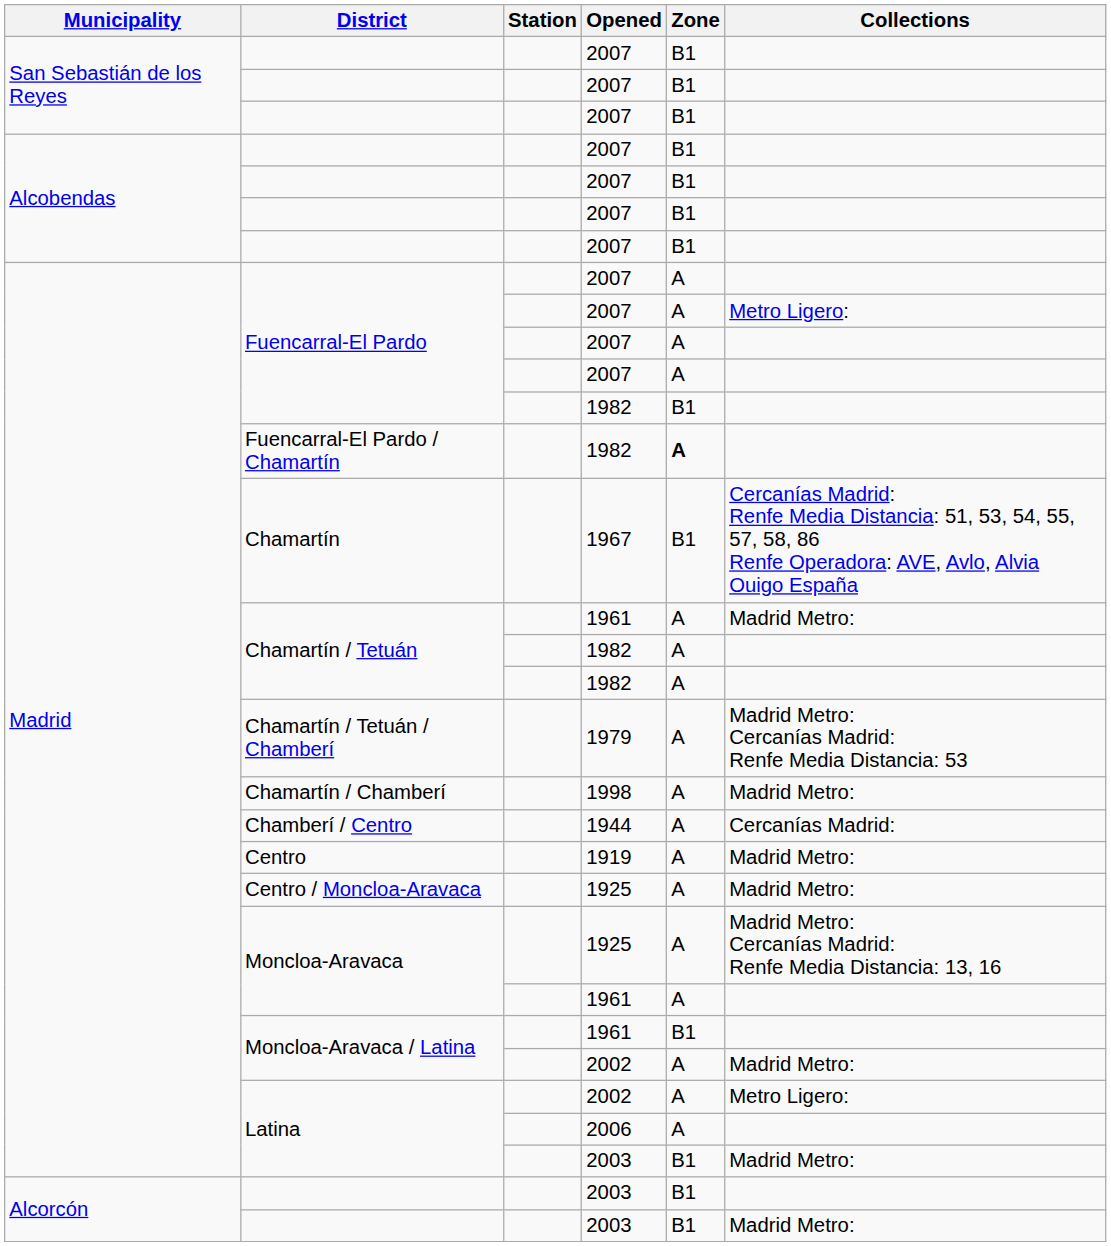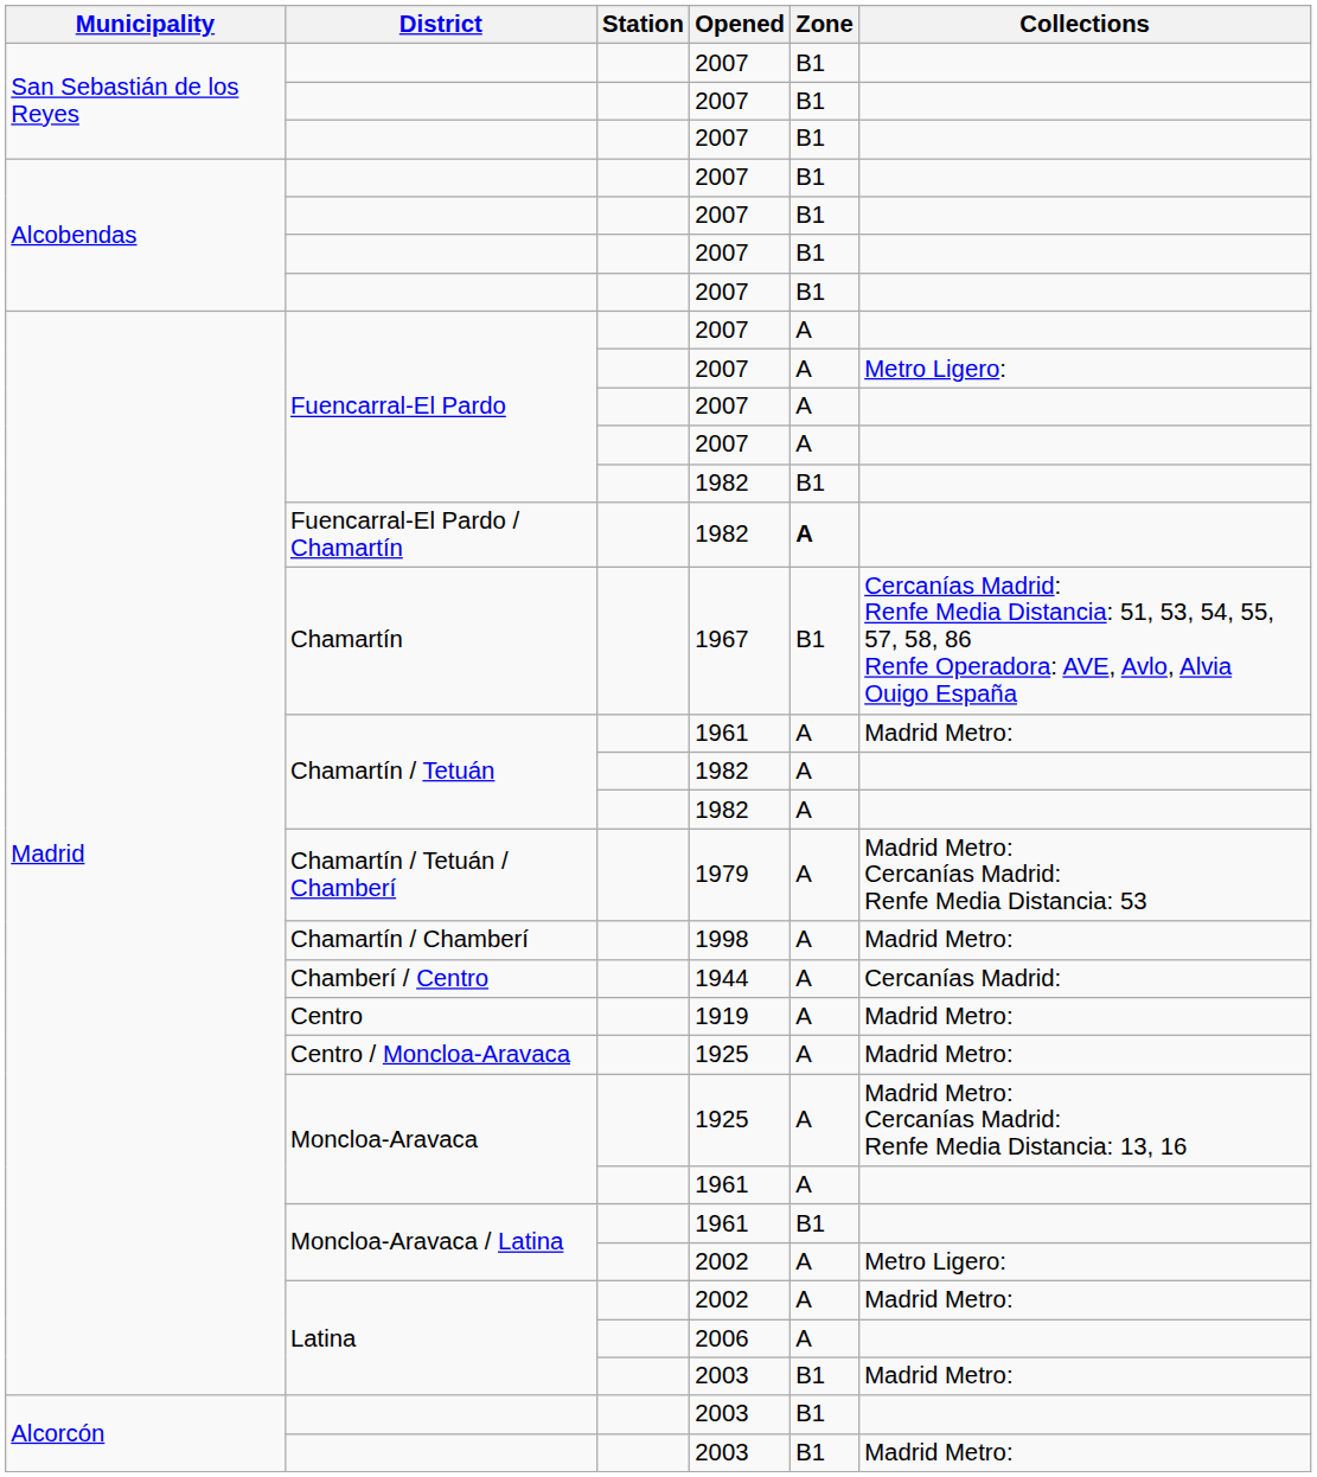Moncloa-Aravaca / Latina / 2002 | Collections: Madrid Metro: -> Metro Ligero:
Latina / 2002 | Collections: Metro Ligero: -> Madrid Metro:
